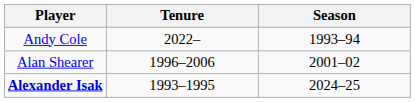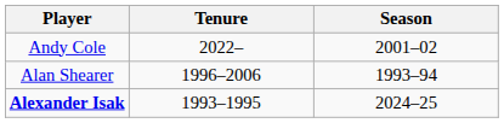Andy Cole | Season: 1993–94 -> 2001–02
Alan Shearer | Season: 2001–02 -> 1993–94
